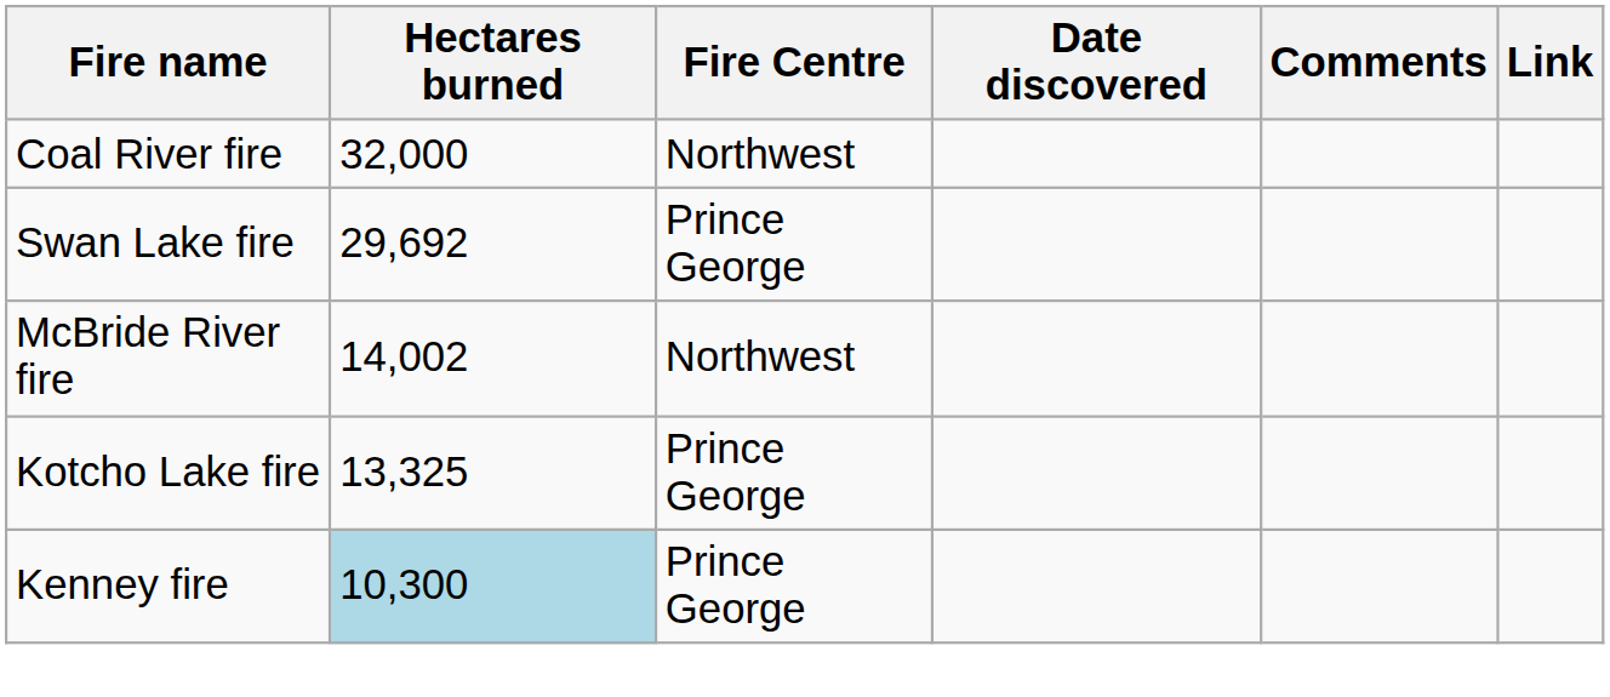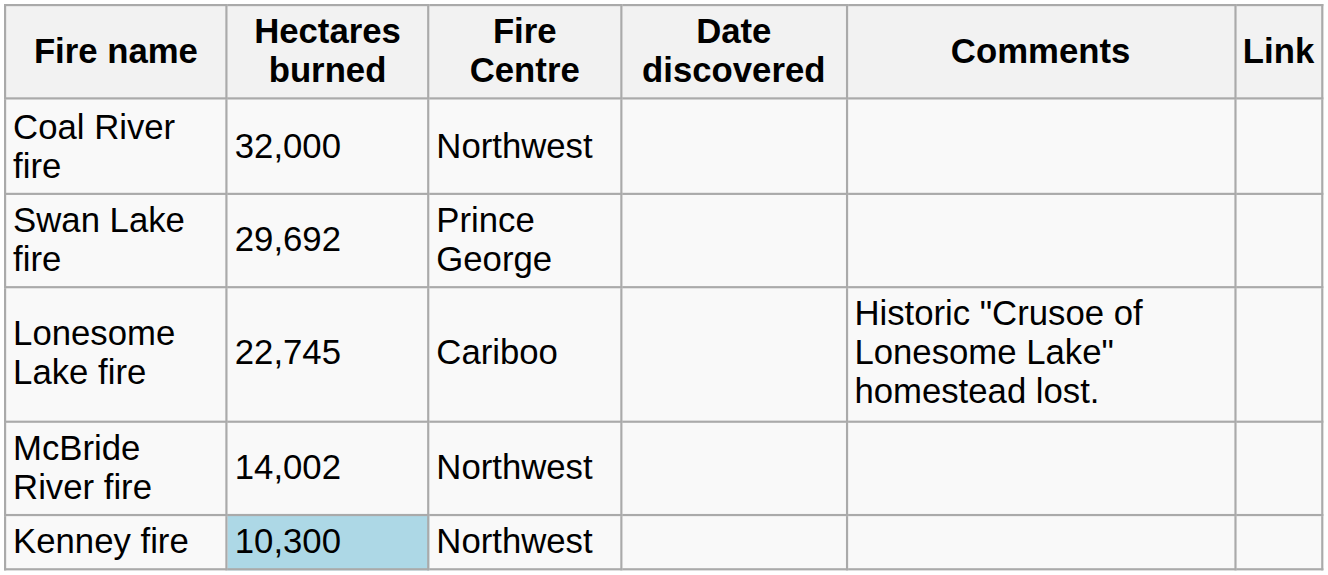+ row: Lonesome Lake fire | 22,745 | Cariboo | Historic "Crusoe of Lonesome Lake" homestead lost.
- row: Kotcho Lake fire | 13,325 | Prince George
Kenney fire | Fire Centre: Prince George -> Northwest
